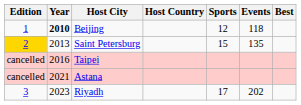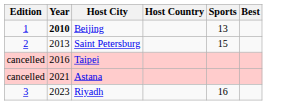- column: Events | 118 | 135 | 202
Beijing | Sports: 12 -> 13
Saint Petersburg | Edition: gold background -> no background
Riyadh | Sports: 17 -> 16
